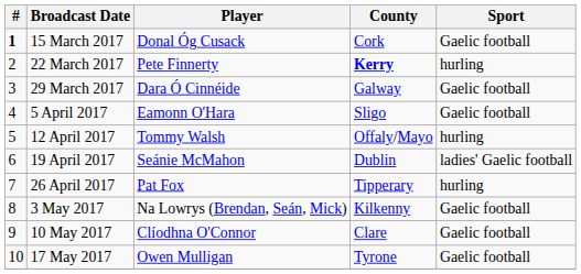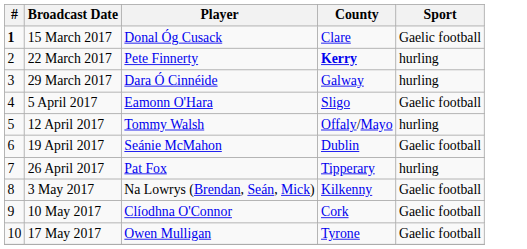15 March 2017 | County: Cork -> Clare
29 March 2017 | Sport: Gaelic football -> hurling
19 April 2017 | Sport: ladies' Gaelic football -> Gaelic football
10 May 2017 | County: Clare -> Cork
